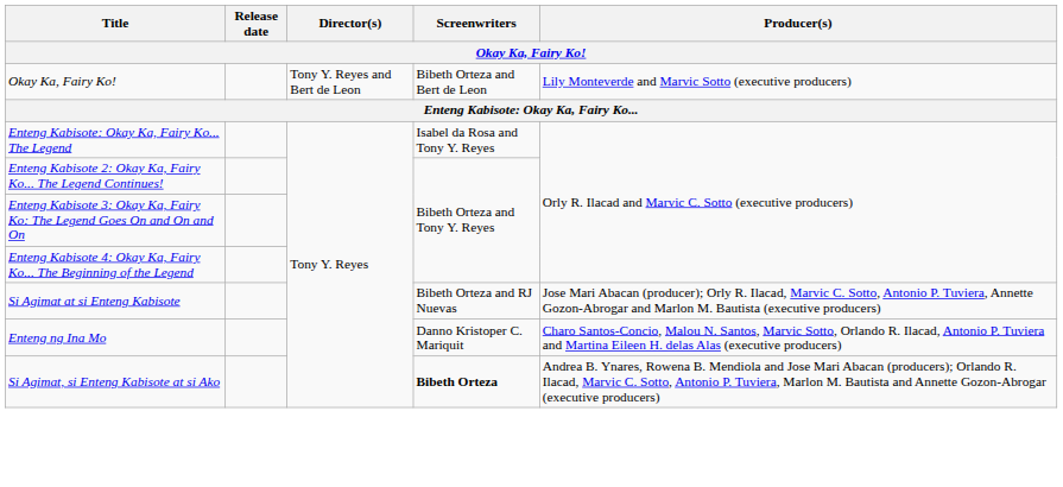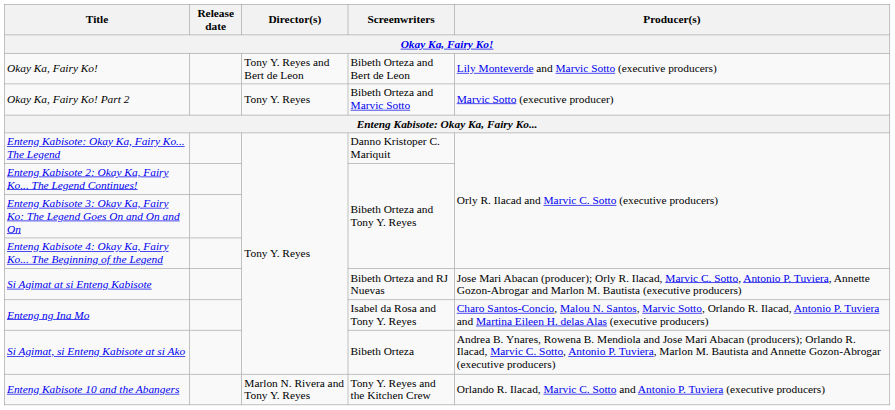+ row: Okay Ka, Fairy Ko! Part 2 | Tony Y. Reyes | Bibeth Orteza and Marvic Sotto | Marvic Sotto (executive producer)
Enteng Kabisote: Okay Ka, Fairy Ko... The Legend | Screenwriters: Isabel da Rosa and Tony Y. Reyes -> Danno Kristoper C. Mariquit
Enteng ng Ina Mo | Screenwriters: Danno Kristoper C. Mariquit -> Isabel da Rosa and Tony Y. Reyes
Si Agimat, si Enteng Kabisote at si Ako | Screenwriters: bold -> normal
+ row: Enteng Kabisote 10 and the Abangers | Marlon N. Rivera and Tony Y. Reyes | Tony Y. Reyes and the Kitchen Crew | Orlando R. Ilacad, Marvic C. Sotto and Antonio P. Tuviera (executive producers)
